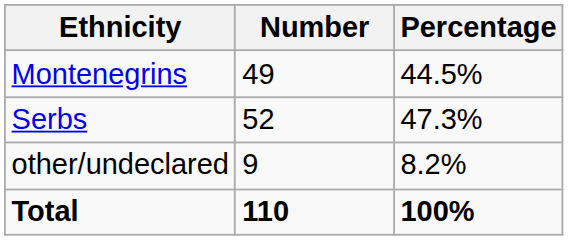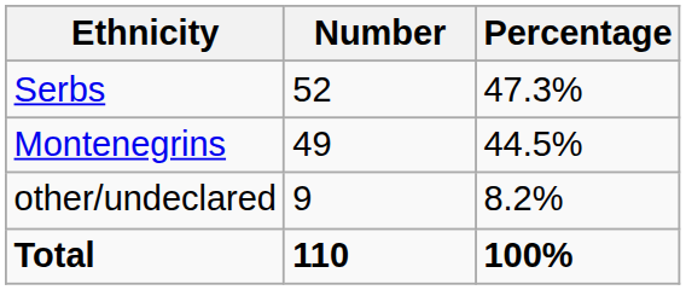rows swapped: Serbs <-> Montenegrins
